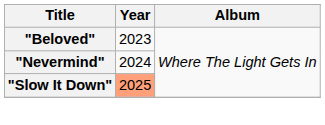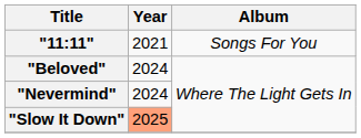+ row: "11:11" | 2021 | Songs For You
"Beloved" | Year: 2023 -> 2024
